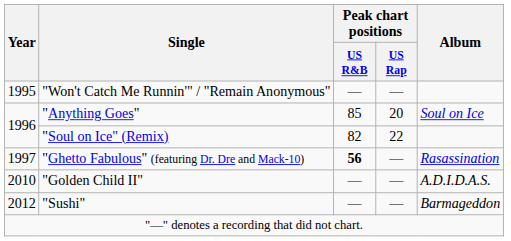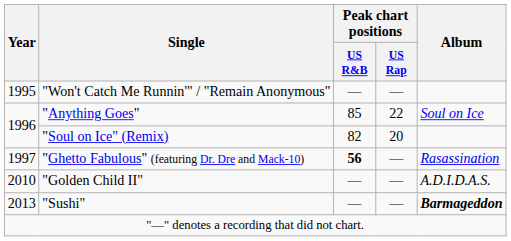"Anything Goes" | Peak chart positions / US Rap: 20 -> 22
"Soul on Ice" (Remix) | Peak chart positions / US Rap: 22 -> 20
"Sushi" | Year: 2012 -> 2013
"Sushi" | Album: normal -> bold
